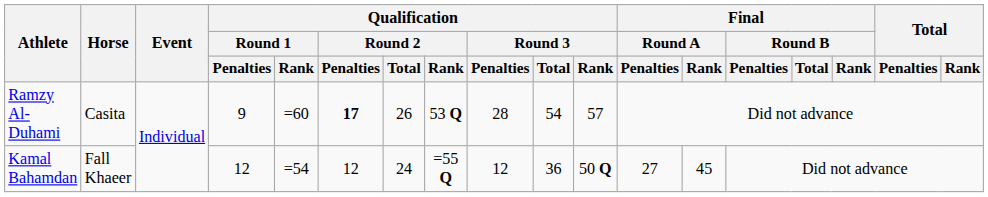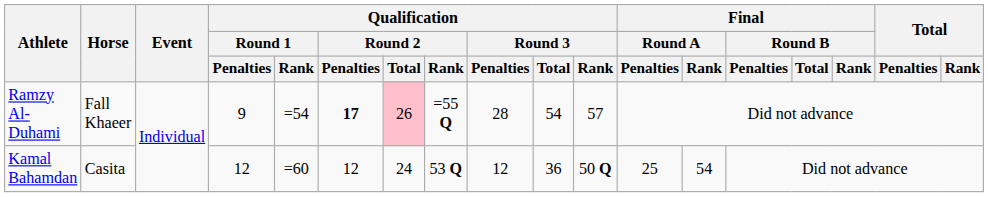Ramzy Al-Duhami | Horse: Casita -> Fall Khaeer
Ramzy Al-Duhami | Qualification / Round 1 / Rank: =60 -> =54
Ramzy Al-Duhami | Qualification / Round 2 / Total: no background -> pink background
Ramzy Al-Duhami | Qualification / Round 2 / Rank: 53 Q -> =55 Q
Kamal Bahamdan | Horse: Fall Khaeer -> Casita
Kamal Bahamdan | Qualification / Round 1 / Rank: =54 -> =60
Kamal Bahamdan | Qualification / Round 2 / Rank: =55 Q -> 53 Q
Kamal Bahamdan | Final / Round A / Penalties: 27 -> 25
Kamal Bahamdan | Final / Round A / Rank: 45 -> 54
